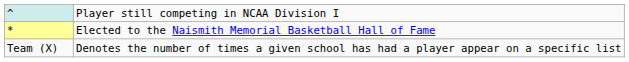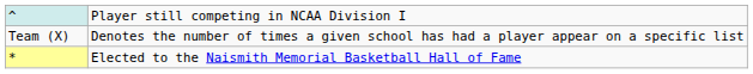rows swapped: * <-> Team (X)
